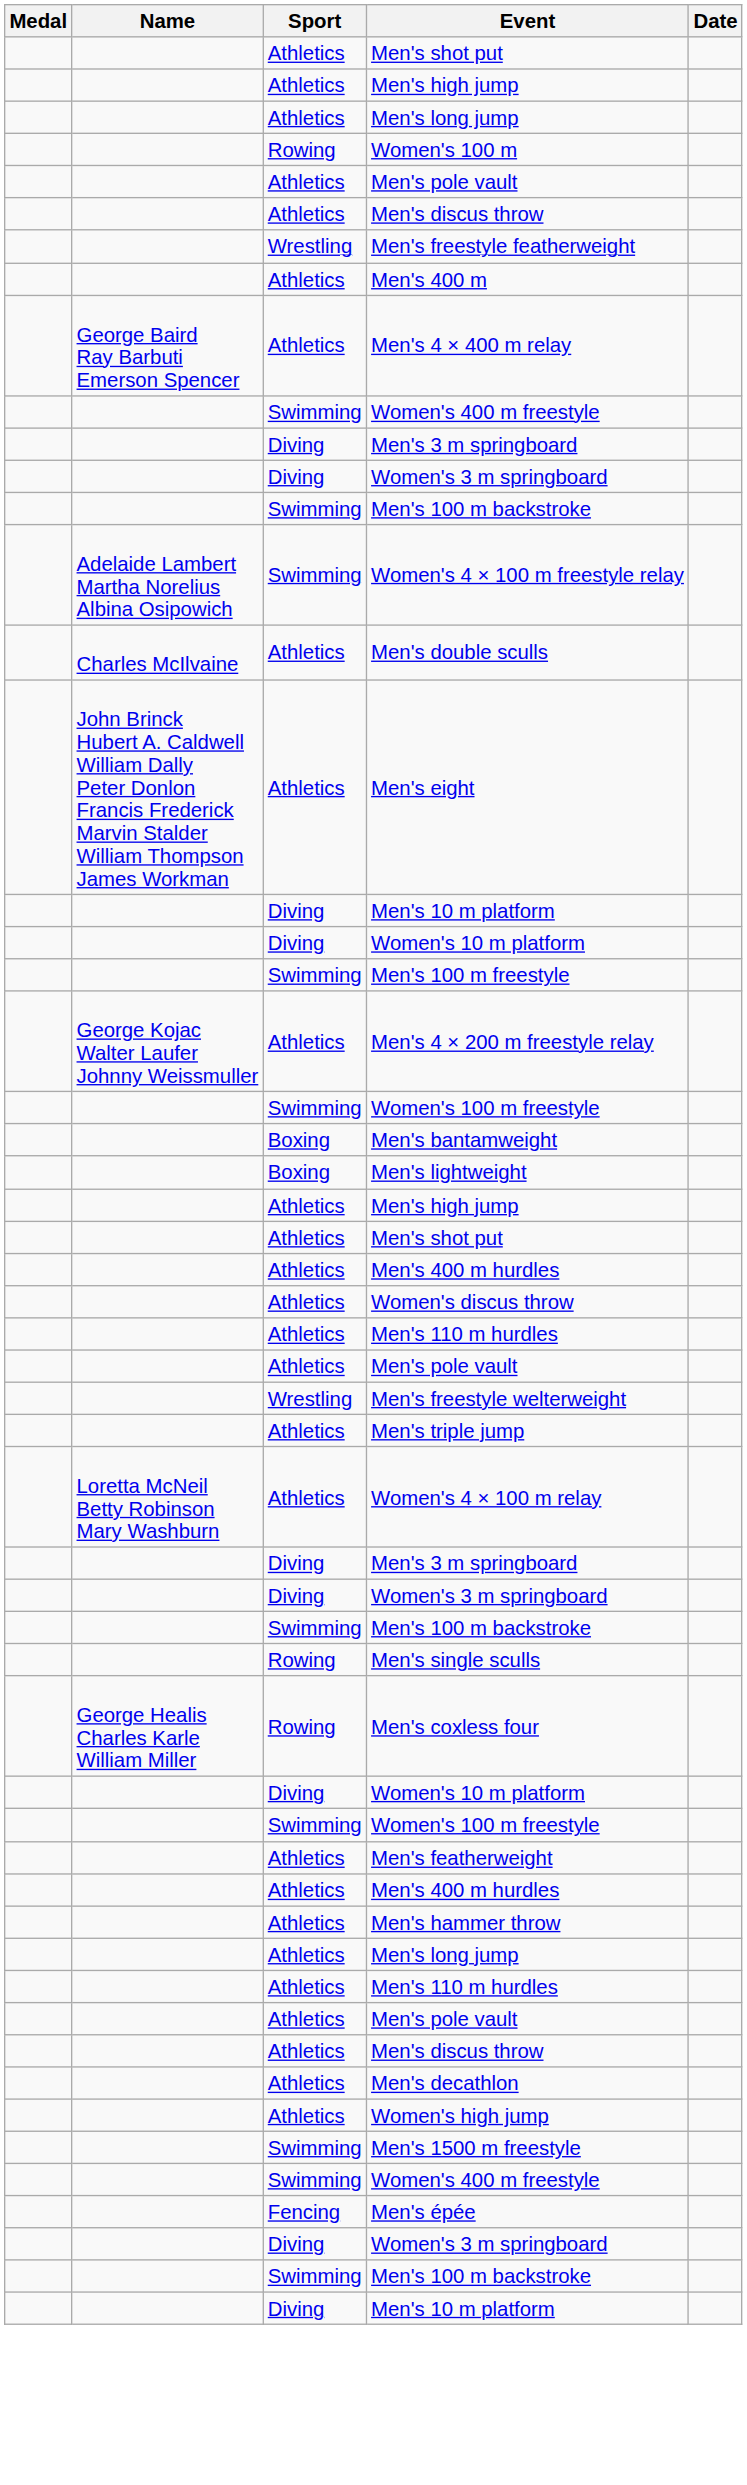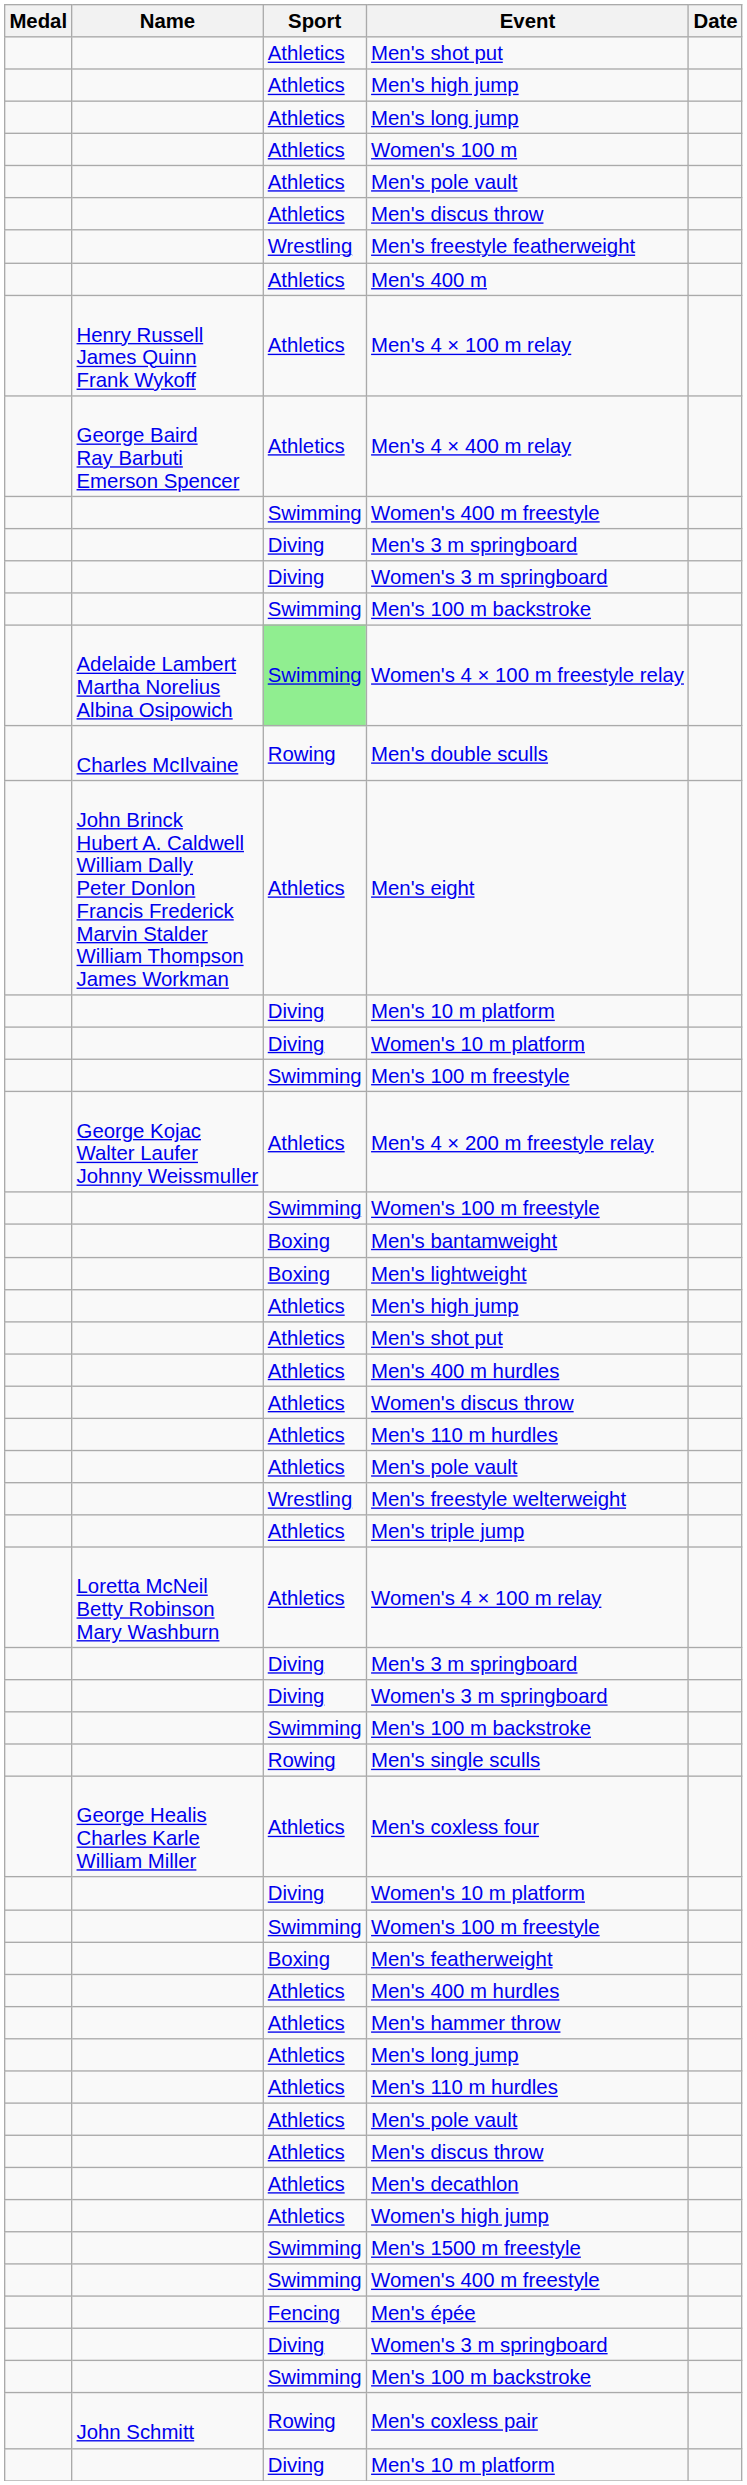Women's 100 m | Sport: Rowing -> Athletics
+ row: Henry Russell James Quinn Frank Wykoff | Athletics | Men's 4 × 100 m relay
Women's 4 × 100 m freestyle relay | Sport: no background -> lightgreen background
Men's double sculls | Sport: Athletics -> Rowing
Men's coxless four | Sport: Rowing -> Athletics
Men's featherweight | Sport: Athletics -> Boxing
+ row: John Schmitt | Rowing | Men's coxless pair
